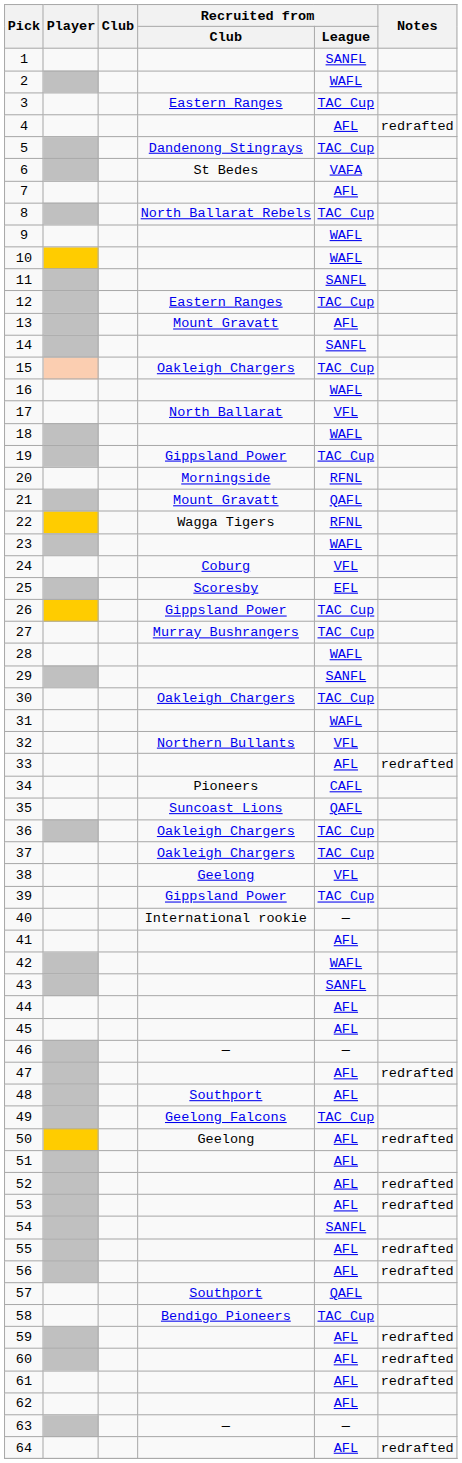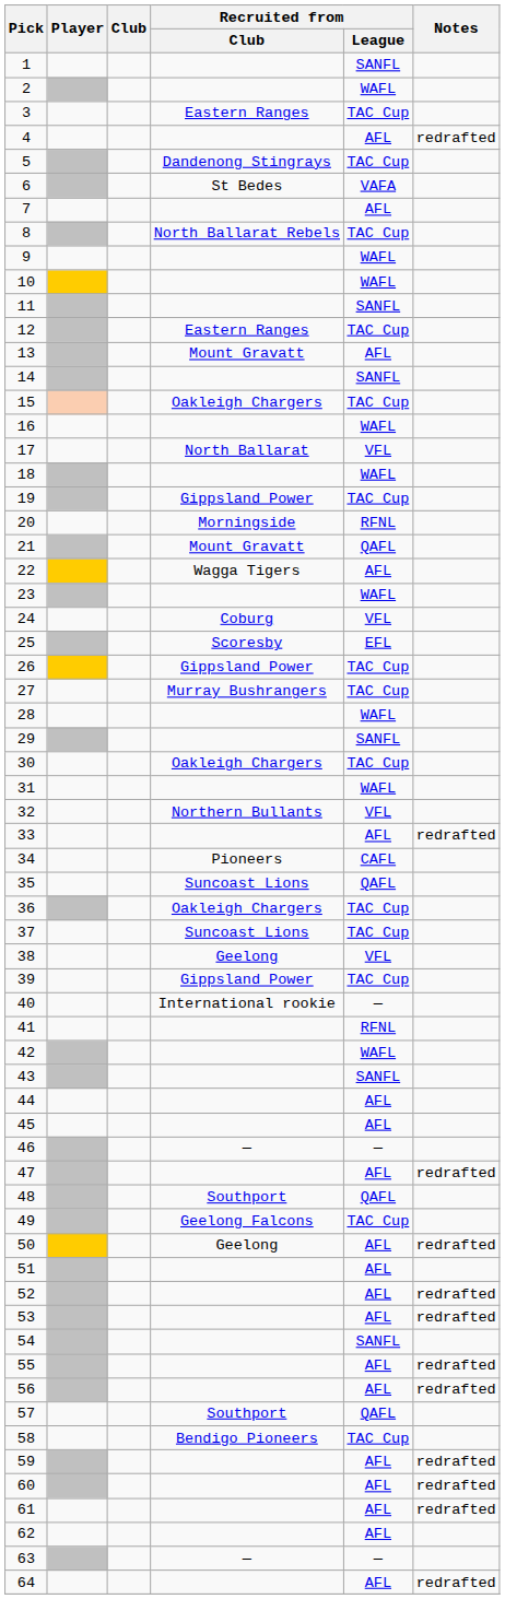22 | Recruited from / League: RFNL -> AFL
37 | Recruited from / Club: Oakleigh Chargers -> Suncoast Lions
41 | Recruited from / League: AFL -> RFNL
48 | Recruited from / League: AFL -> QAFL
